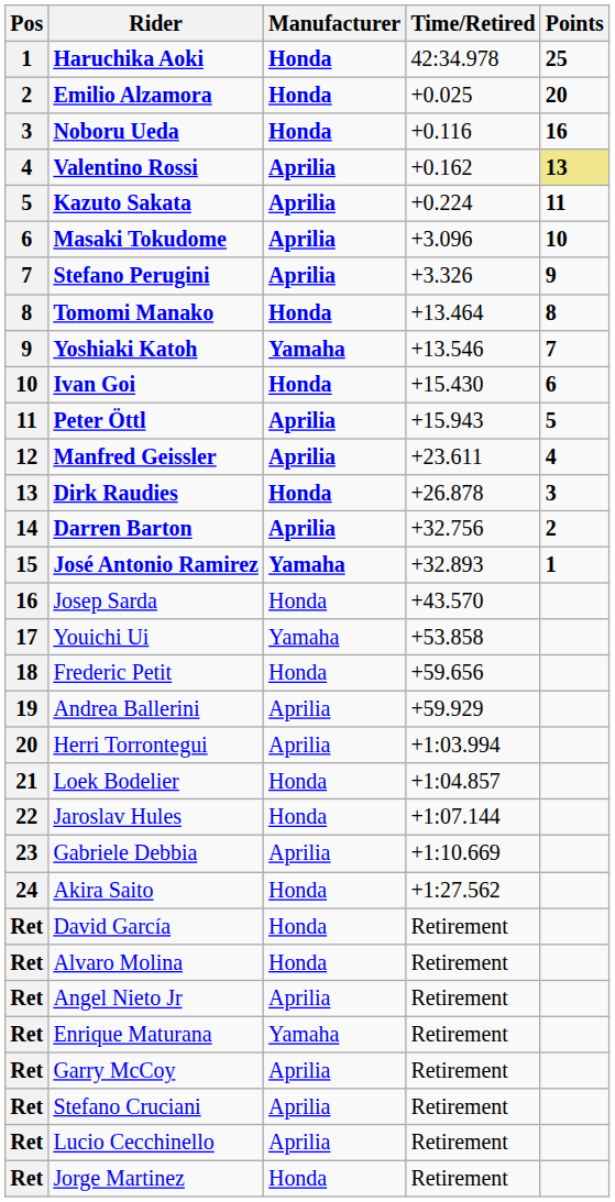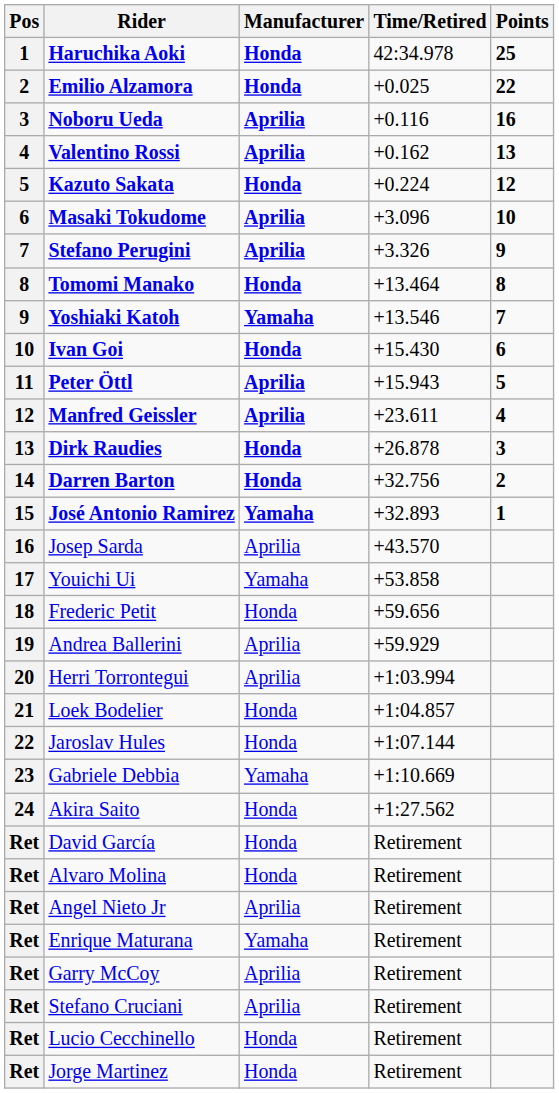Emilio Alzamora | Points: 20 -> 22
Noboru Ueda | Manufacturer: Honda -> Aprilia
Valentino Rossi | Points: khaki background -> no background
Kazuto Sakata | Manufacturer: Aprilia -> Honda
Kazuto Sakata | Points: 11 -> 12
Darren Barton | Manufacturer: Aprilia -> Honda
Josep Sarda | Manufacturer: Honda -> Aprilia
Gabriele Debbia | Manufacturer: Aprilia -> Yamaha
Lucio Cecchinello | Manufacturer: Aprilia -> Honda
